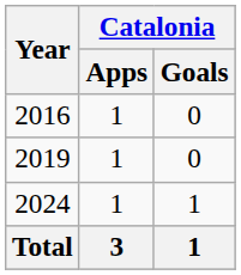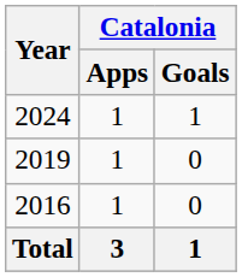rows swapped: 2016 <-> 2024
